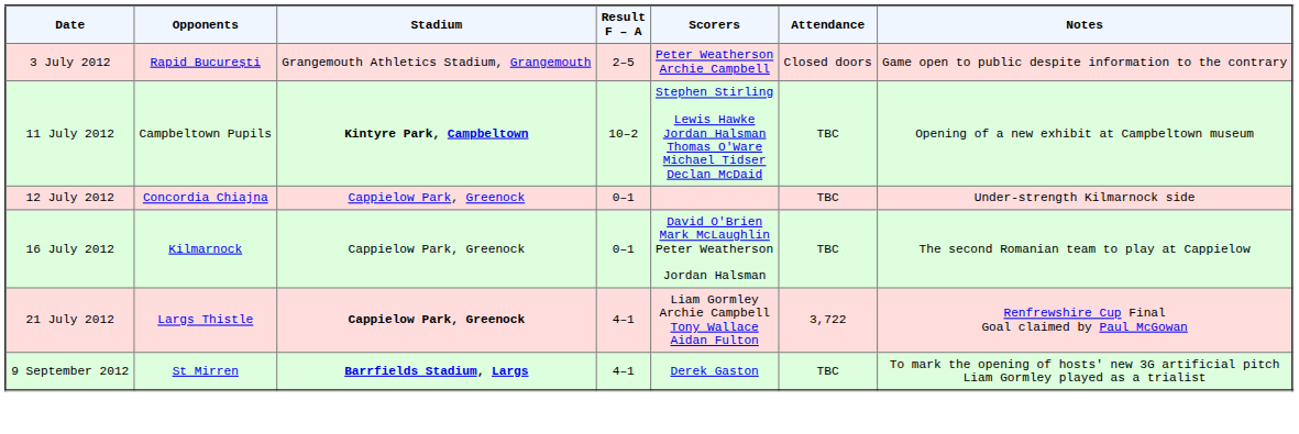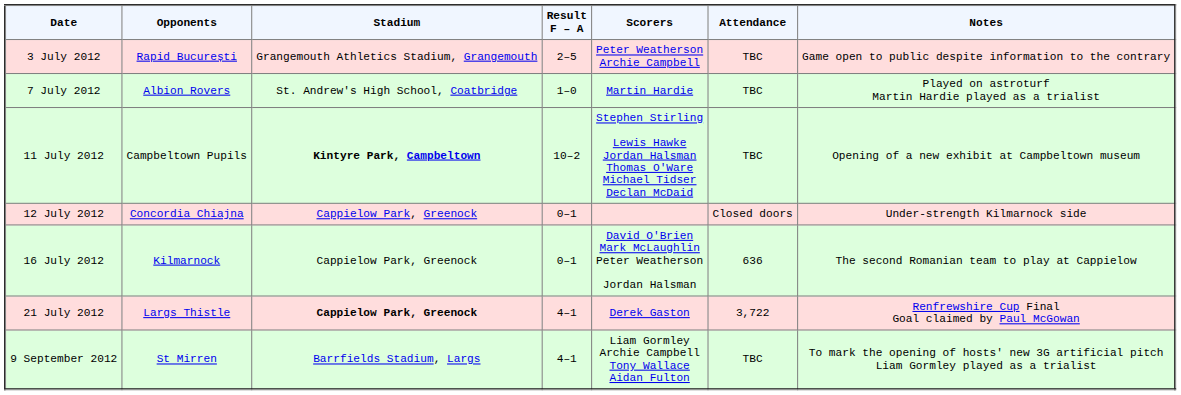3 July 2012 | Attendance: Closed doors -> TBC
+ row: 7 July 2012 | Albion Rovers | St. Andrew's High School, Coatbridge | 1–0 | Martin Hardie | TBC | Played on astroturf Martin Hardie played as a trialist
12 July 2012 | Attendance: TBC -> Closed doors
16 July 2012 | Attendance: TBC -> 636
21 July 2012 | Scorers: Liam Gormley Archie Campbell Tony Wallace Aidan Fulton -> Derek Gaston
9 September 2012 | Stadium: bold -> normal
9 September 2012 | Scorers: Derek Gaston -> Liam Gormley Archie Campbell Tony Wallace Aidan Fulton
